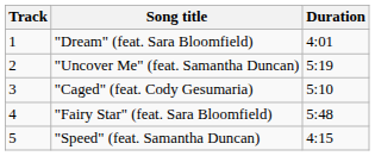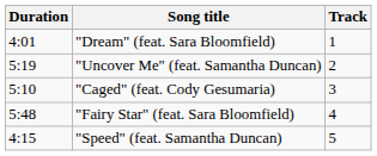columns swapped: Track <-> Duration
